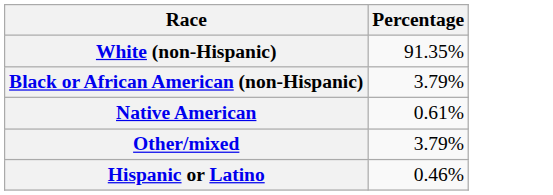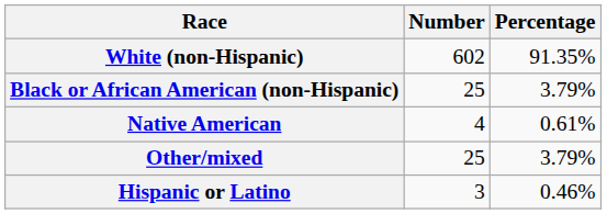+ column: Number | 602 | 25 | 4 | 25 | 3
